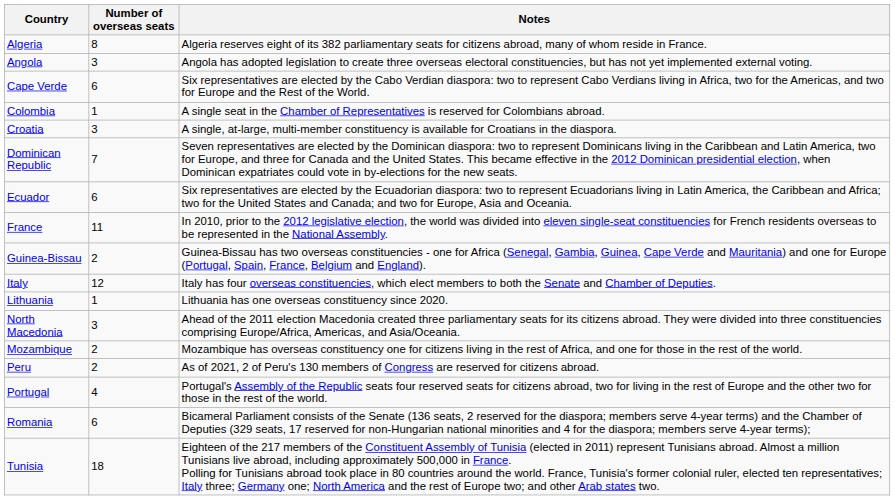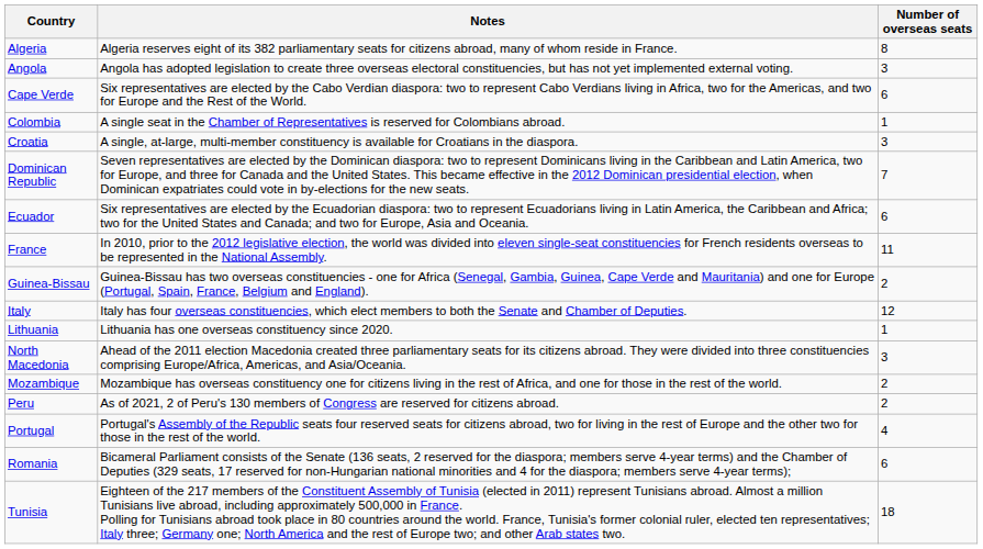columns swapped: Number of overseas seats <-> Notes
